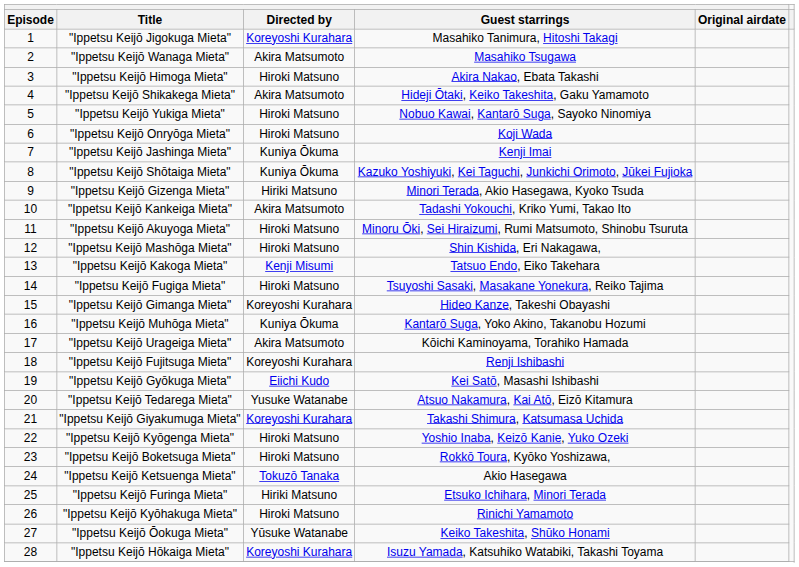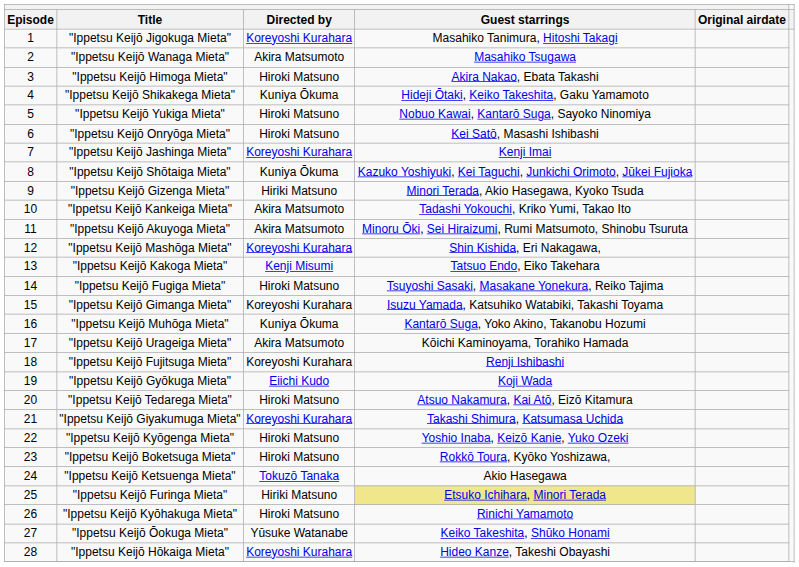"Ippetsu Keijō Shikakega Mieta" | Directed by: Akira Matsumoto -> Kuniya Ōkuma
"Ippetsu Keijō Onryōga Mieta" | Guest starrings: Koji Wada -> Kei Satō, Masashi Ishibashi
"Ippetsu Keijō Jashinga Mieta" | Directed by: Kuniya Ōkuma -> Koreyoshi Kurahara
"Ippetsu Keijō Akuyoga Mieta" | Directed by: Hiroki Matsuno -> Akira Matsumoto
"Ippetsu Keijō Mashōga Mieta" | Directed by: Hiroki Matsuno -> Koreyoshi Kurahara
"Ippetsu Keijō Gimanga Mieta" | Guest starrings: Hideo Kanze, Takeshi Obayashi -> Isuzu Yamada, Katsuhiko Watabiki, Takashi Toyama
"Ippetsu Keijō Gyōkuga Mieta" | Guest starrings: Kei Satō, Masashi Ishibashi -> Koji Wada
"Ippetsu Keijō Tedarega Mieta" | Directed by: Yusuke Watanabe -> Hiroki Matsuno
"Ippetsu Keijō Furinga Mieta" | Guest starrings: no background -> khaki background
"Ippetsu Keijō Hōkaiga Mieta" | Guest starrings: Isuzu Yamada, Katsuhiko Watabiki, Takashi Toyama -> Hideo Kanze, Takeshi Obayashi
